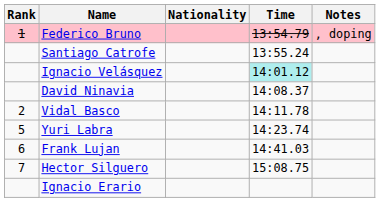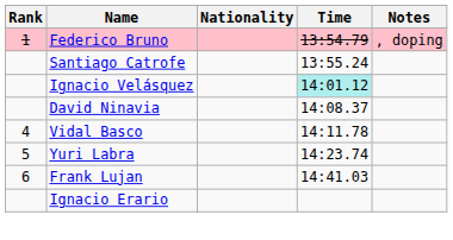Vidal Basco | Rank: 2 -> 4
- row: 7 | Hector Silguero | 15:08.75
